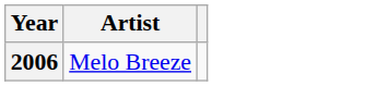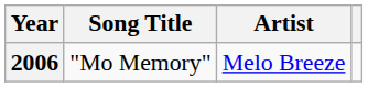+ column: Song Title | "Mo Memory"
